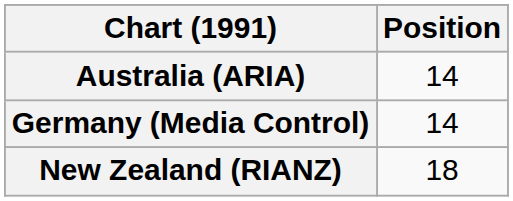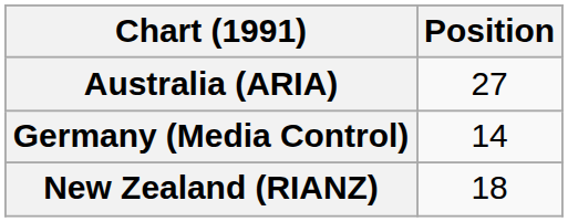Australia (ARIA) | Position: 14 -> 27
